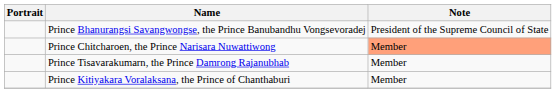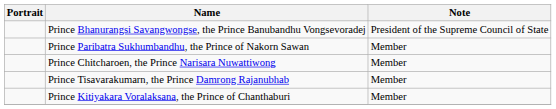+ row: Prince Paribatra Sukhumbandhu, the Prince of Nakorn Sawan | Member
Prince Chitcharoen, the Prince Narisara Nuwattiwong | Note: lightsalmon background -> no background
